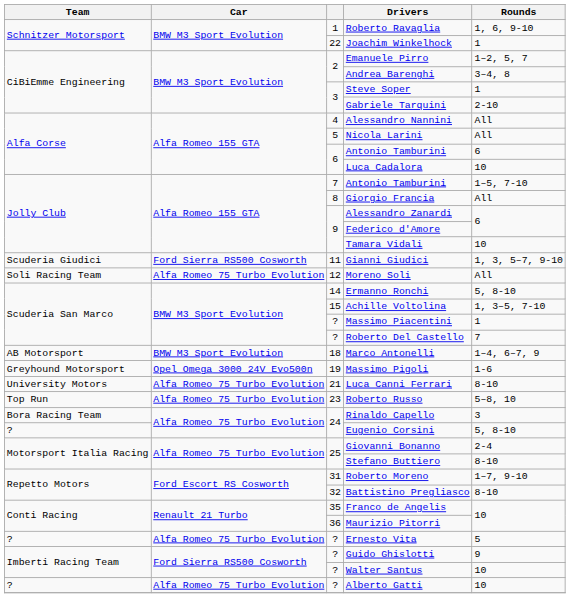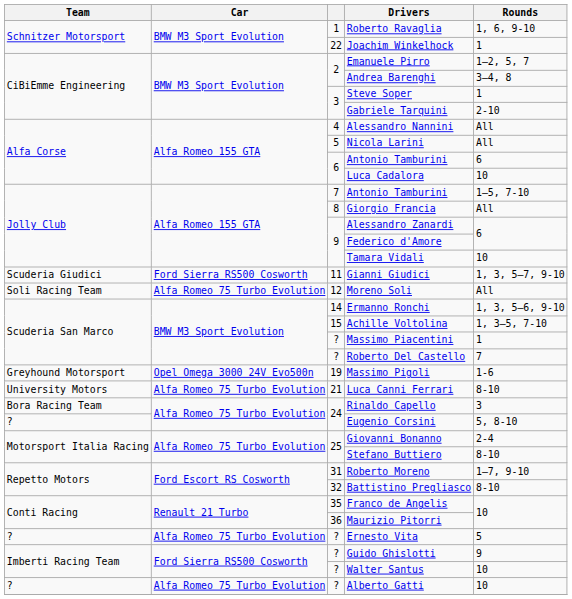Ermanno Ronchi | Rounds: 5, 8-10 -> 1, 3, 5–6, 9-10
- row: AB Motorsport | BMW M3 Sport Evolution | 18 | Marco Antonelli | 1–4, 6–7, 9
- row: Top Run | Alfa Romeo 75 Turbo Evolution | 23 | Roberto Russo | 5–8, 10
